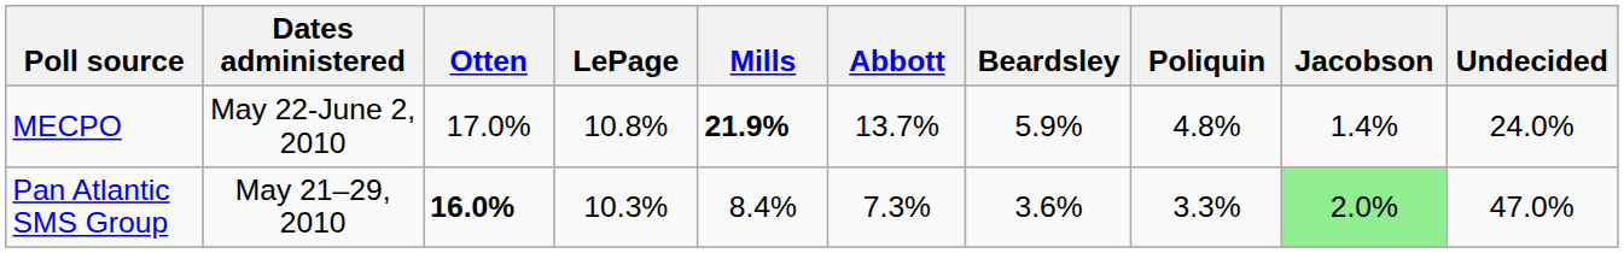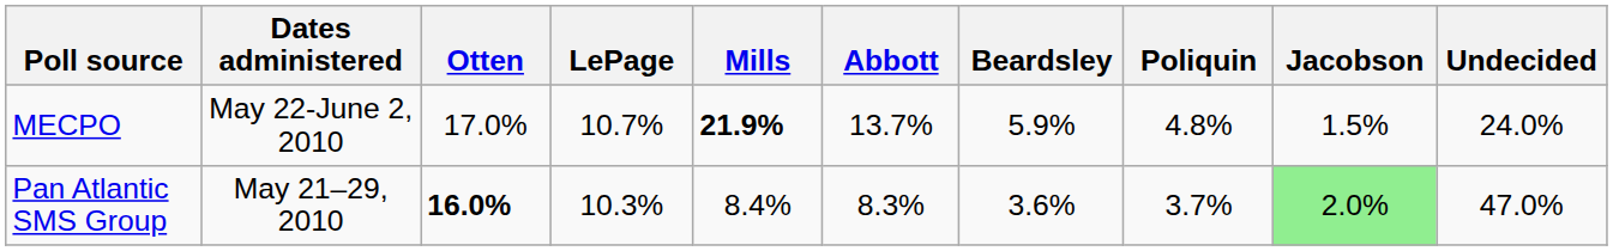MECPO | LePage: 10.8% -> 10.7%
MECPO | Jacobson: 1.4% -> 1.5%
Pan Atlantic SMS Group | Abbott: 7.3% -> 8.3%
Pan Atlantic SMS Group | Poliquin: 3.3% -> 3.7%
